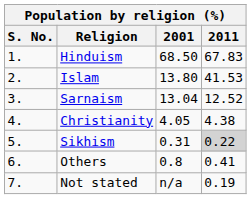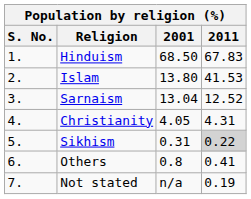Christianity | 2011: 4.38 -> 4.31
